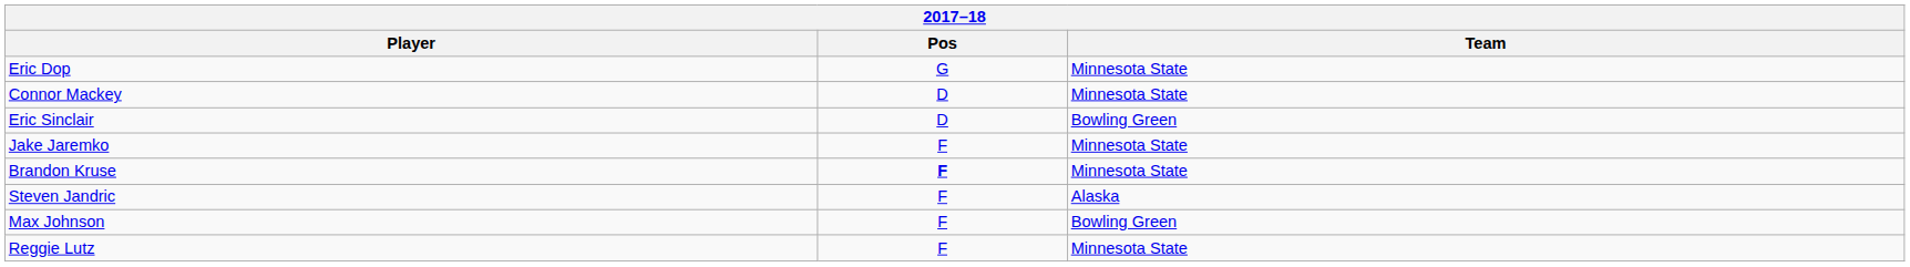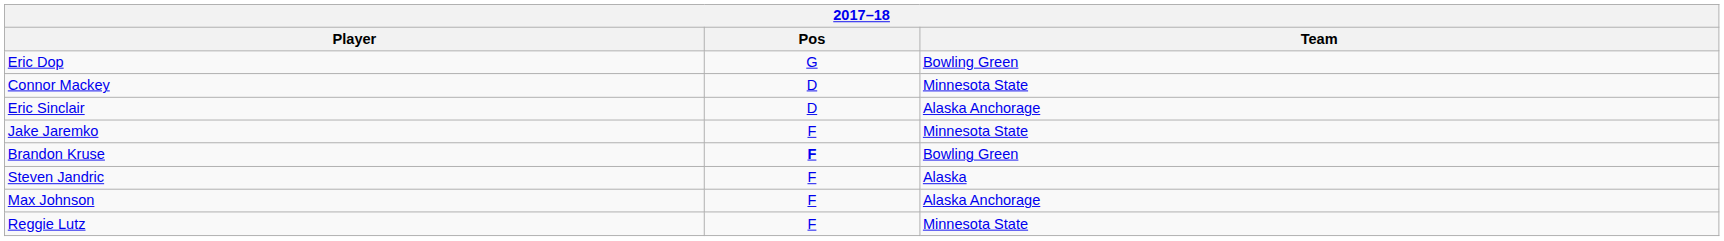Eric Dop | Team: Minnesota State -> Bowling Green
Eric Sinclair | Team: Bowling Green -> Alaska Anchorage
Brandon Kruse | Team: Minnesota State -> Bowling Green
Max Johnson | Team: Bowling Green -> Alaska Anchorage
